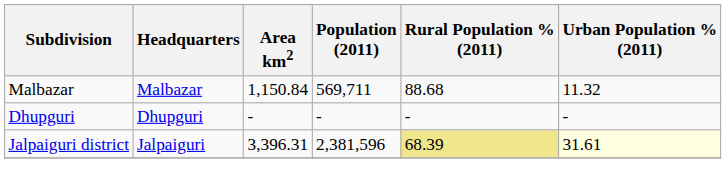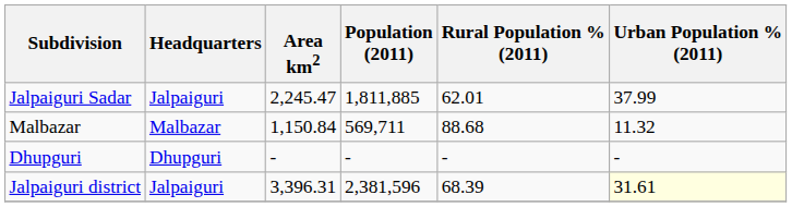+ row: Jalpaiguri Sadar | Jalpaiguri | 2,245.47 | 1,811,885 | 62.01 | 37.99
Jalpaiguri district | Rural Population % (2011): khaki background -> no background
